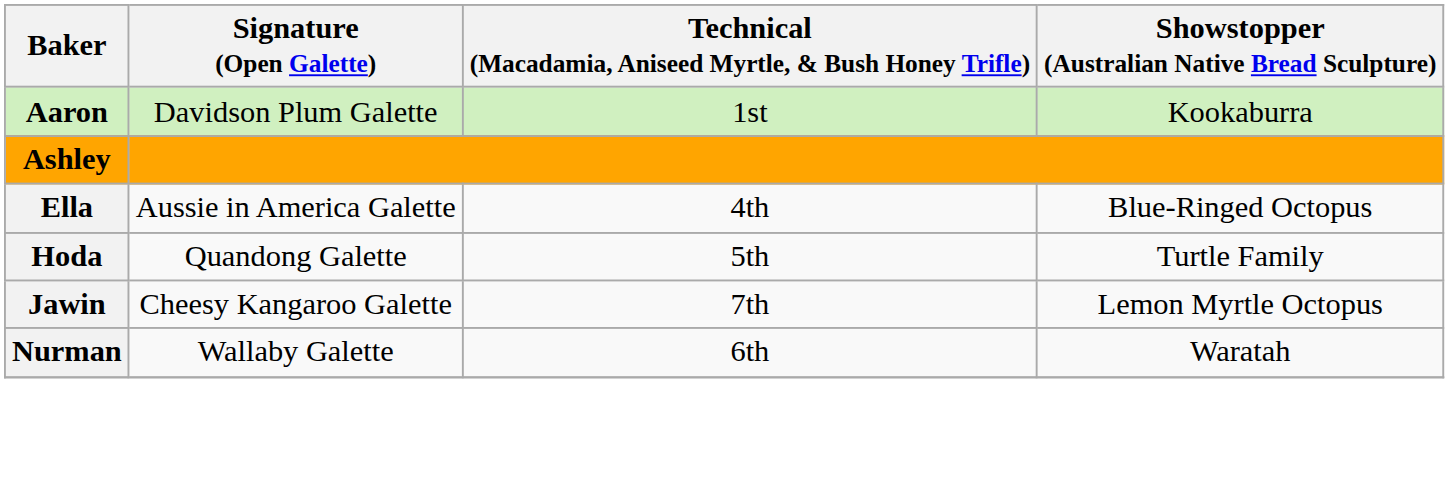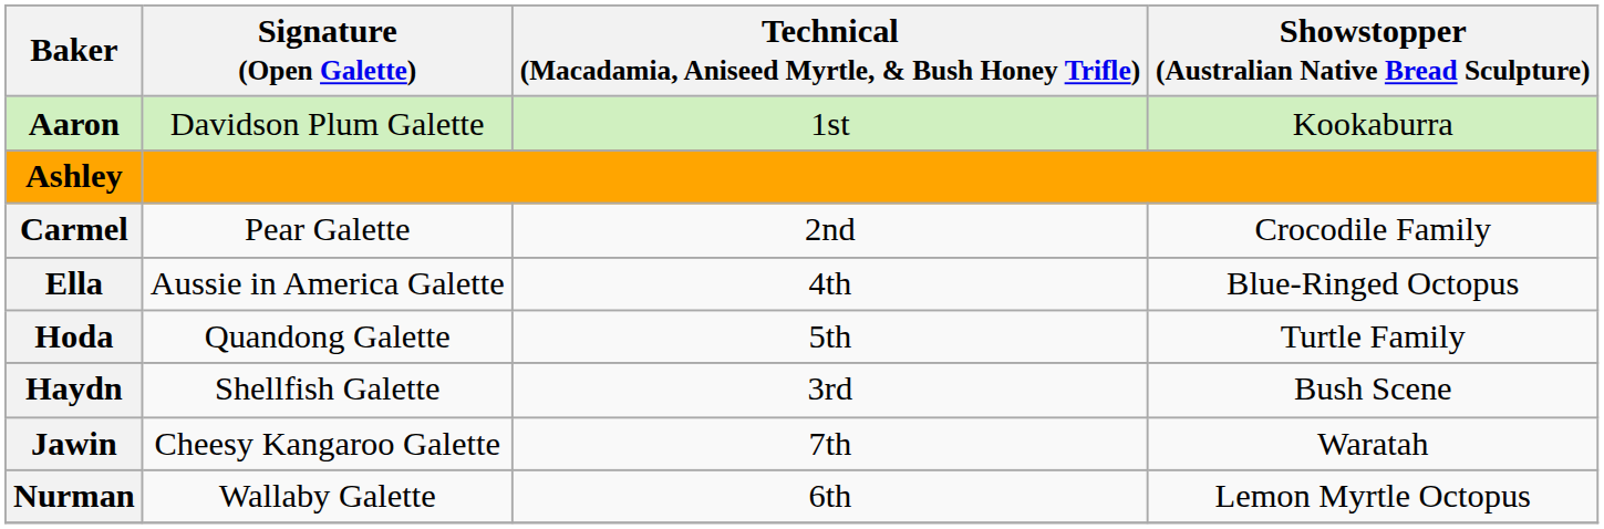+ row: Carmel | Pear Galette | 2nd | Crocodile Family
+ row: Haydn | Shellfish Galette | 3rd | Bush Scene
Jawin | Showstopper (Australian Native Bread Sculpture): Lemon Myrtle Octopus -> Waratah
Nurman | Showstopper (Australian Native Bread Sculpture): Waratah -> Lemon Myrtle Octopus
